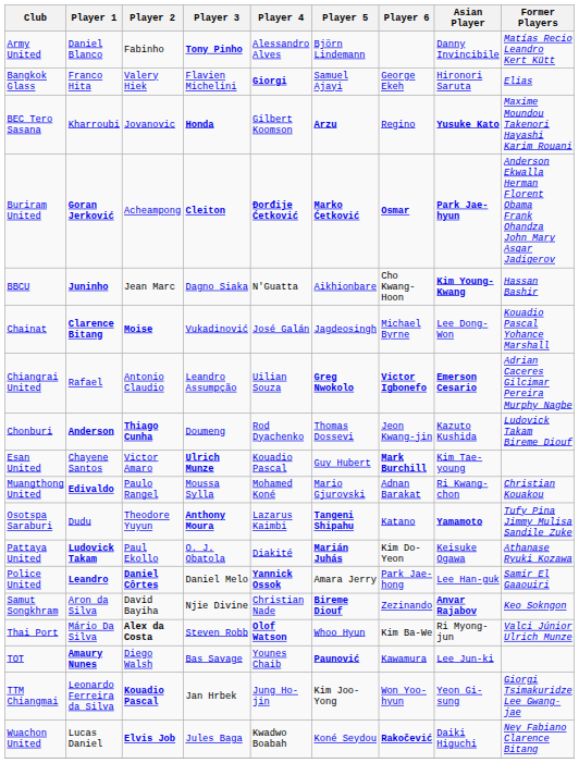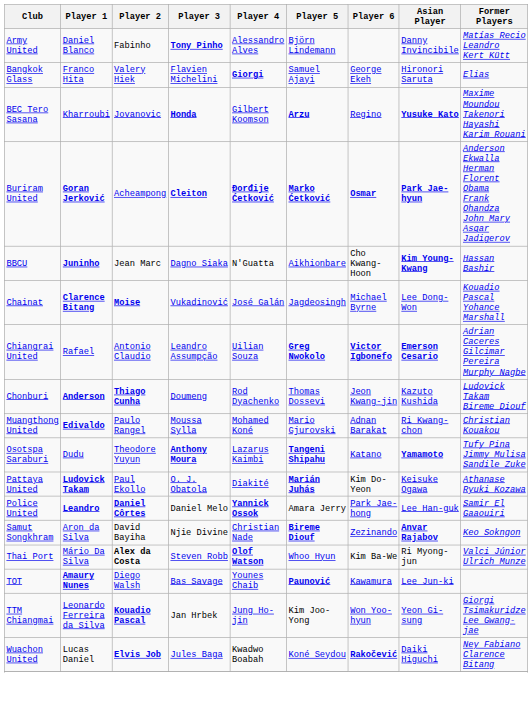- row: Esan United | Chayene Santos | Victor Amaro | Ulrich Munze | Kouadio Pascal | Guy Hubert | Mark Burchill | Kim Tae-young
